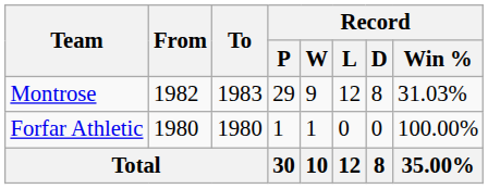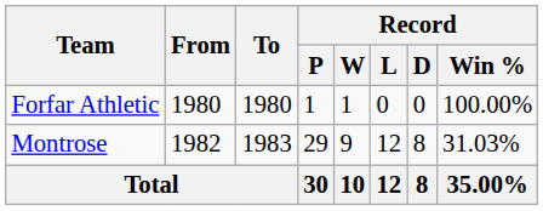rows swapped: Forfar Athletic <-> Montrose
